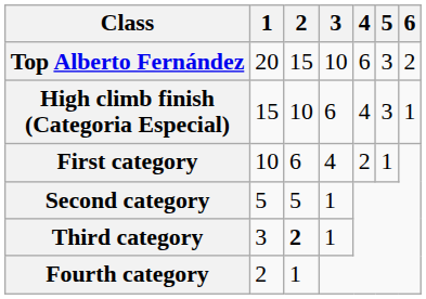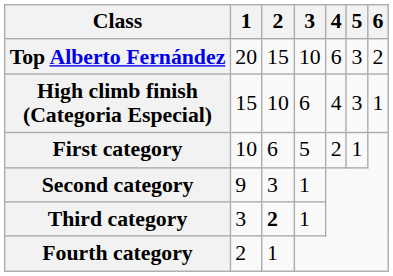First category | 3: 4 -> 5
Second category | 1: 5 -> 9
Second category | 2: 5 -> 3
